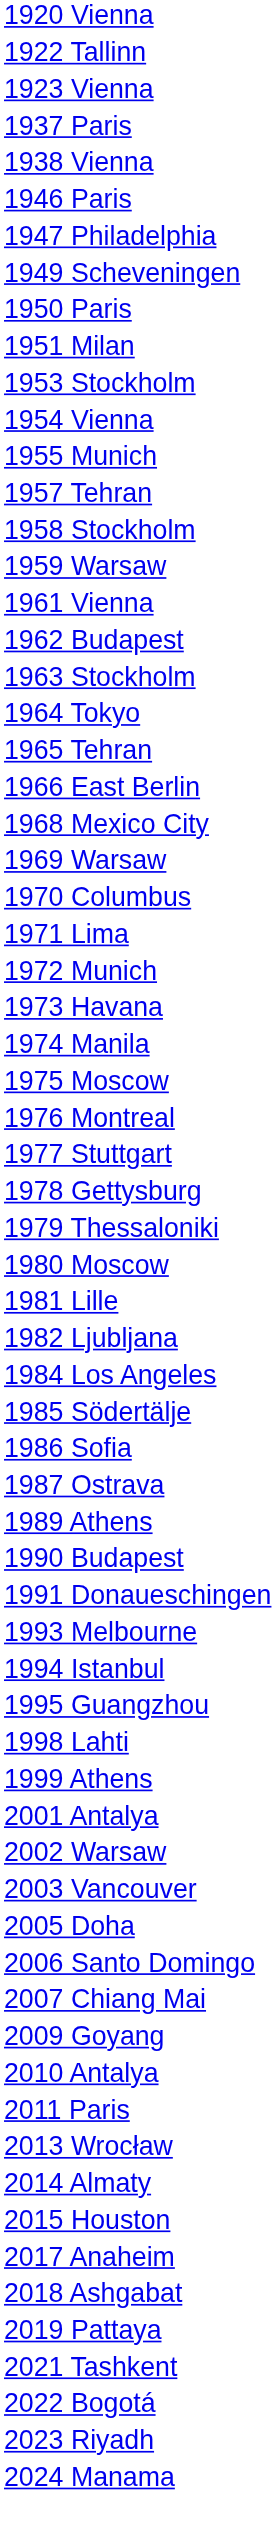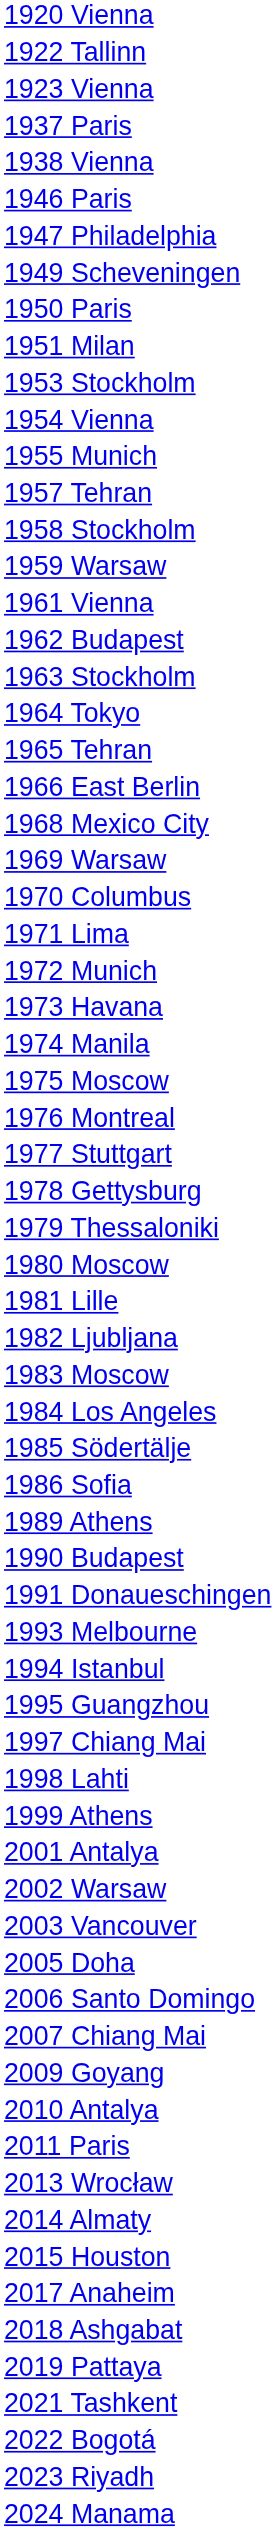+ row: 1983 Moscow
- row: 1987 Ostrava
+ row: 1997 Chiang Mai
